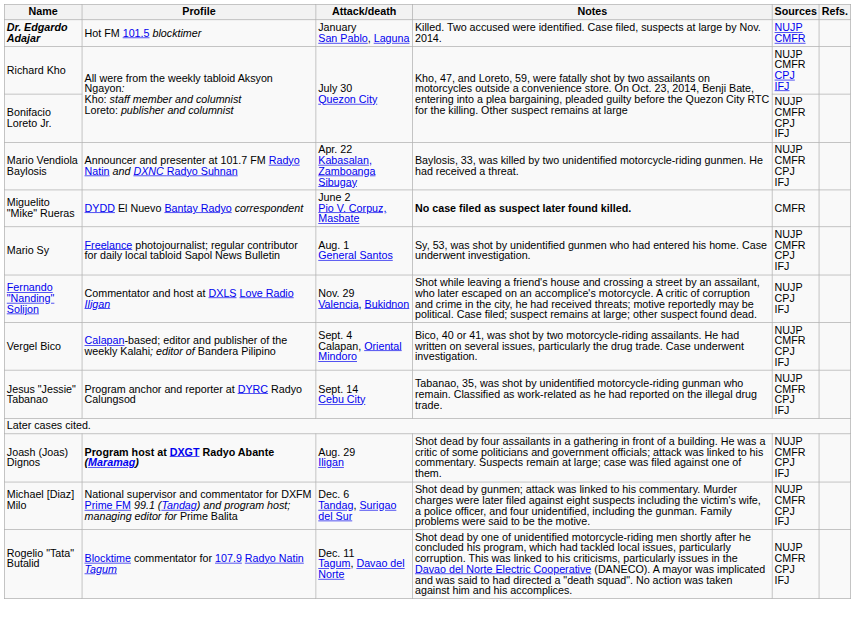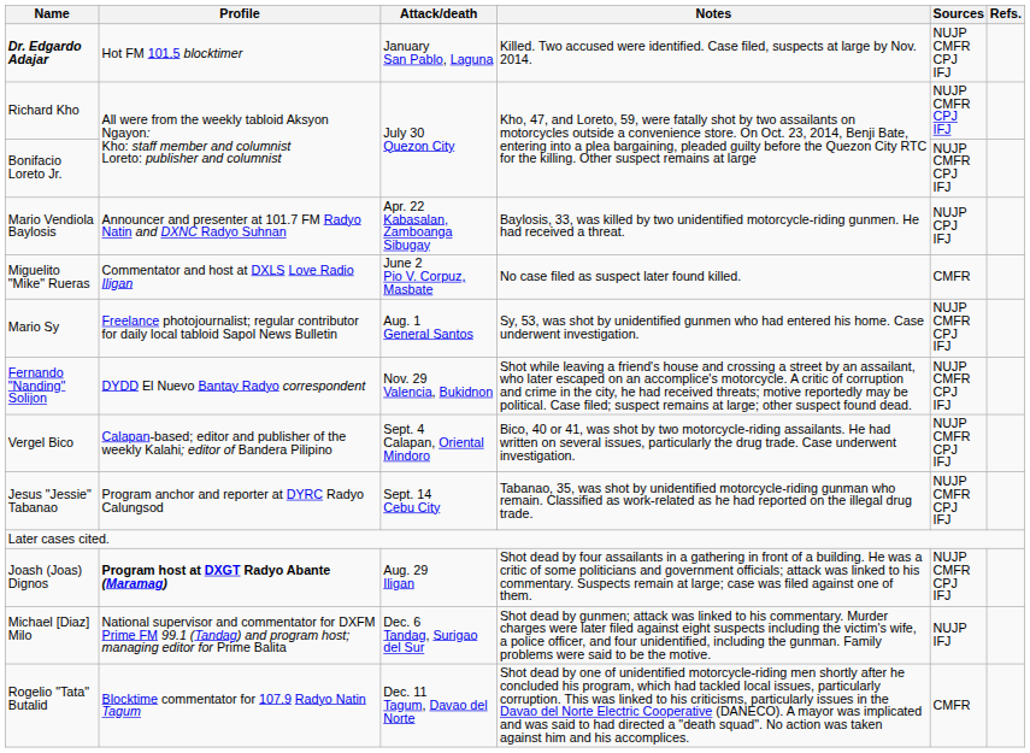Dr. Edgardo Adajar | Sources: NUJP CMFR -> NUJP CMFR CPJ IFJ
Mario Vendiola Baylosis | Sources: NUJP CMFR CPJ IFJ -> NUJP CPJ IFJ
Miguelito "Mike" Rueras | Profile: DYDD El Nuevo Bantay Radyo correspondent -> Commentator and host at DXLS Love Radio Iligan
Miguelito "Mike" Rueras | Notes: bold -> normal
Fernando "Nanding" Solijon | Profile: Commentator and host at DXLS Love Radio Iligan -> DYDD El Nuevo Bantay Radyo correspondent
Fernando "Nanding" Solijon | Sources: NUJP CPJ IFJ -> NUJP CMFR CPJ IFJ
Michael [Diaz] Milo | Sources: NUJP CMFR CPJ IFJ -> NUJP IFJ
Rogelio "Tata" Butalid | Sources: NUJP CMFR CPJ IFJ -> CMFR
